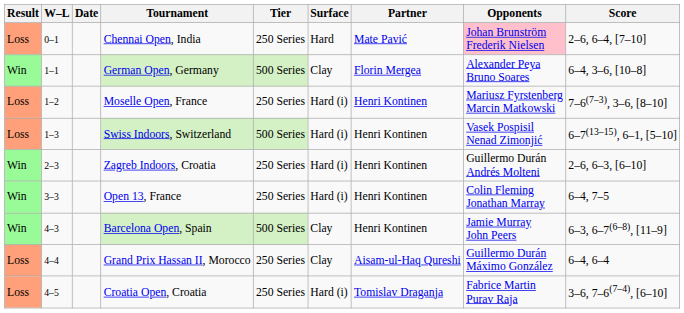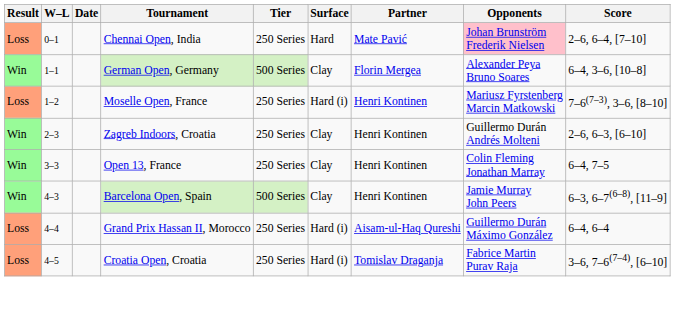- row: Loss | 1–3 | Swiss Indoors, Switzerland | 500 Series | Hard (i) | Henri Kontinen | Vasek Pospisil Nenad Zimonjić | 6–7(13–15), 6–1, [5–10]
Zagreb Indoors, Croatia | Surface: Hard (i) -> Clay
Open 13, France | Surface: Hard (i) -> Clay
Grand Prix Hassan II, Morocco | Surface: Clay -> Hard (i)
